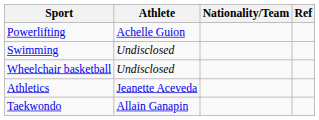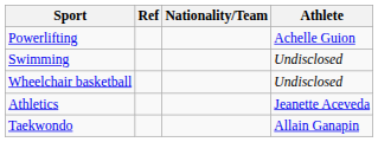columns swapped: Athlete <-> Ref
